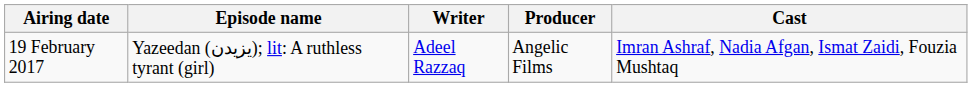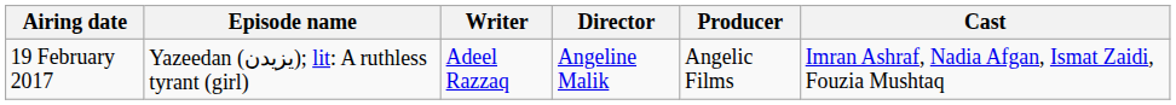+ column: Director | Angeline Malik
